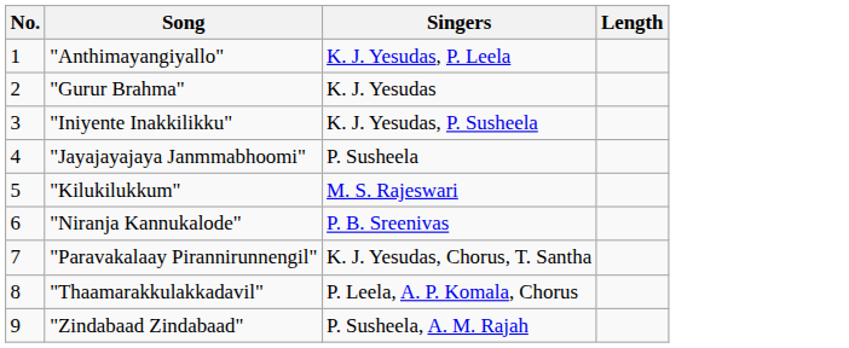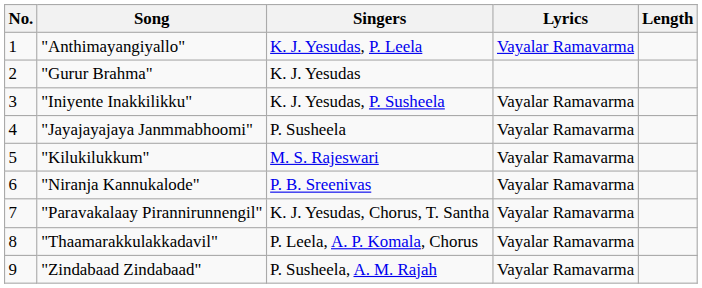+ column: Lyrics | Vayalar Ramavarma | Vayalar Ramavarma | Vayalar Ramavarma | Vayalar Ramavarma | Vayalar Ramavarma | Vayalar Ramavarma | Vayalar Ramavarma | Vayalar Ramavarma
